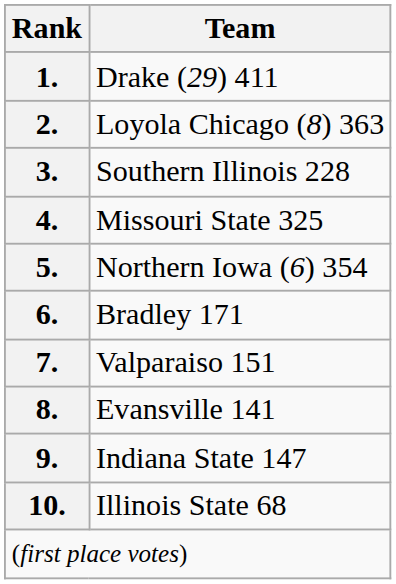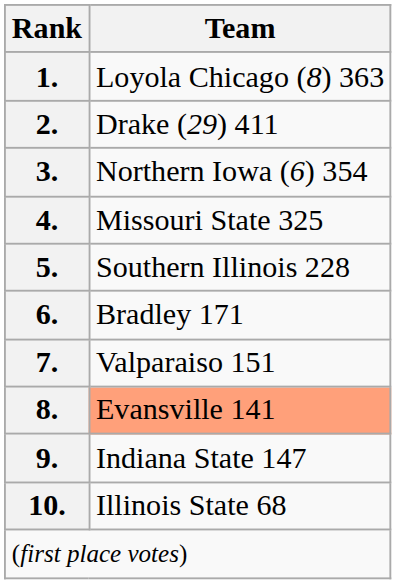1. | Team: Drake (29) 411 -> Loyola Chicago (8) 363
2. | Team: Loyola Chicago (8) 363 -> Drake (29) 411
3. | Team: Southern Illinois 228 -> Northern Iowa (6) 354
5. | Team: Northern Iowa (6) 354 -> Southern Illinois 228
8. | Team: no background -> lightsalmon background
